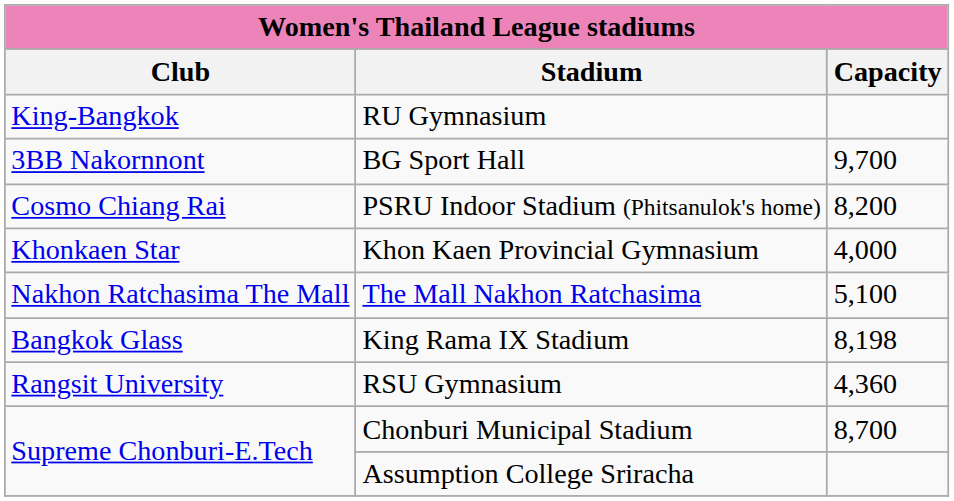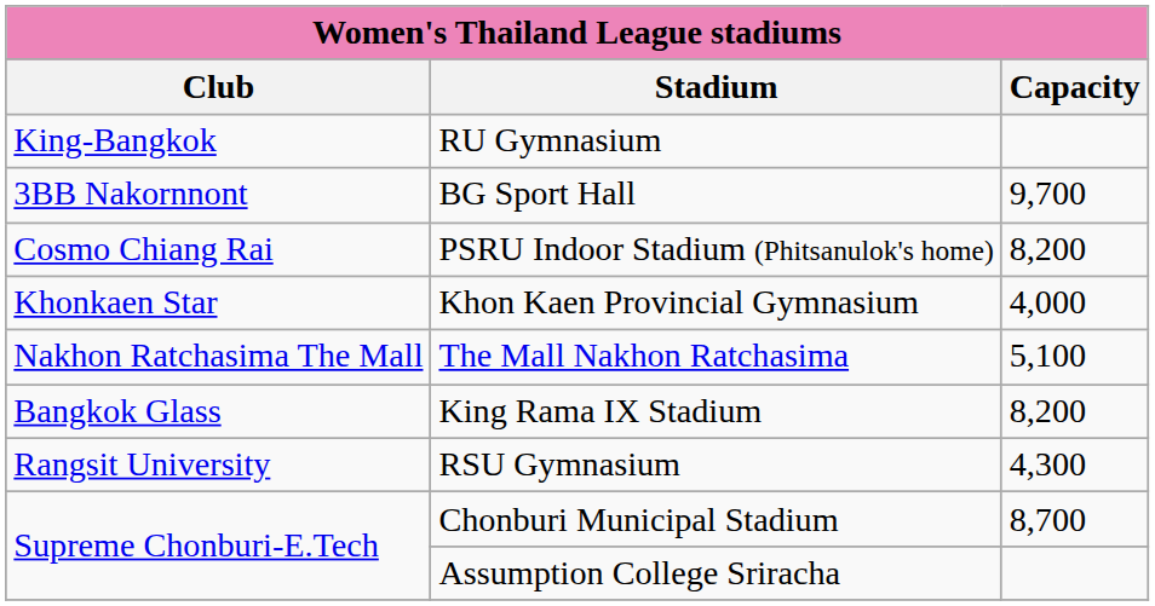King Rama IX Stadium | Capacity: 8,198 -> 8,200
RSU Gymnasium | Capacity: 4,360 -> 4,300
